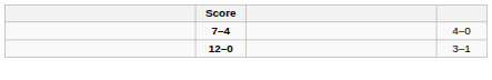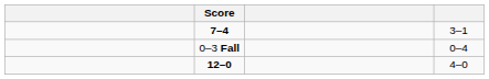7–4 | column 4: 4–0 -> 3–1
+ row: 0–3 Fall | 0–4
12–0 | column 4: 3–1 -> 4–0
